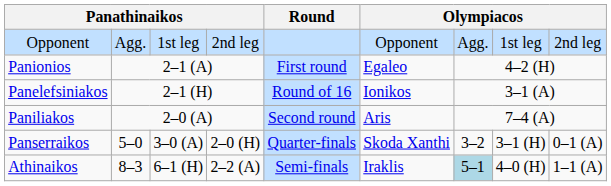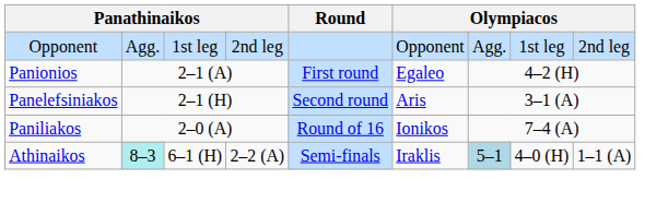Panelefsiniakos | Round: Round of 16 -> Second round
Panelefsiniakos | column 6: Ionikos -> Aris
Paniliakos | Round: Second round -> Round of 16
Paniliakos | column 6: Aris -> Ionikos
- row: Panserraikos | 5–0 | 3–0 (A) | 2–0 (H) | Quarter-finals | Skoda Xanthi | 3–2 | 3–1 (H) | 0–1 (A)
Athinaikos | column 2: no background -> paleturquoise background
